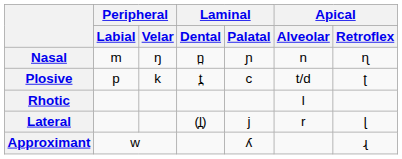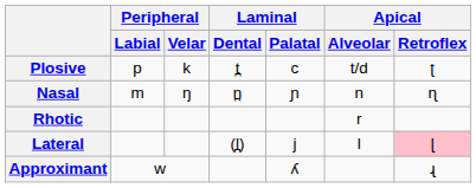rows swapped: Plosive <-> Nasal
Rhotic | Apical / Alveolar: l -> r
Lateral | Apical / Alveolar: r -> l
Lateral | Apical / Retroflex: no background -> pink background
